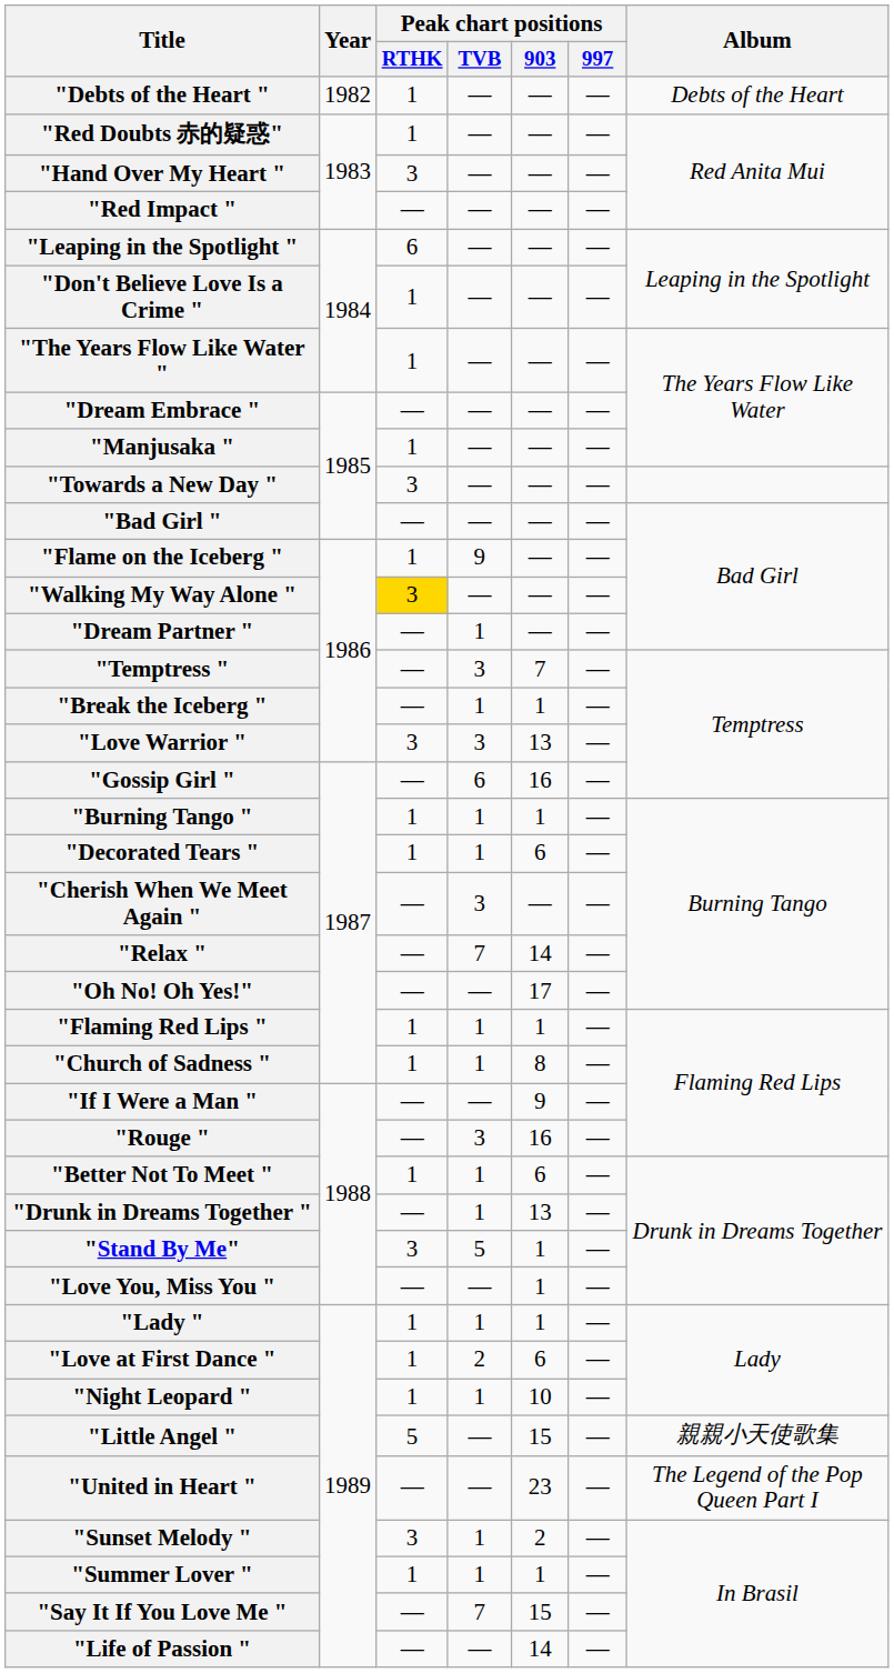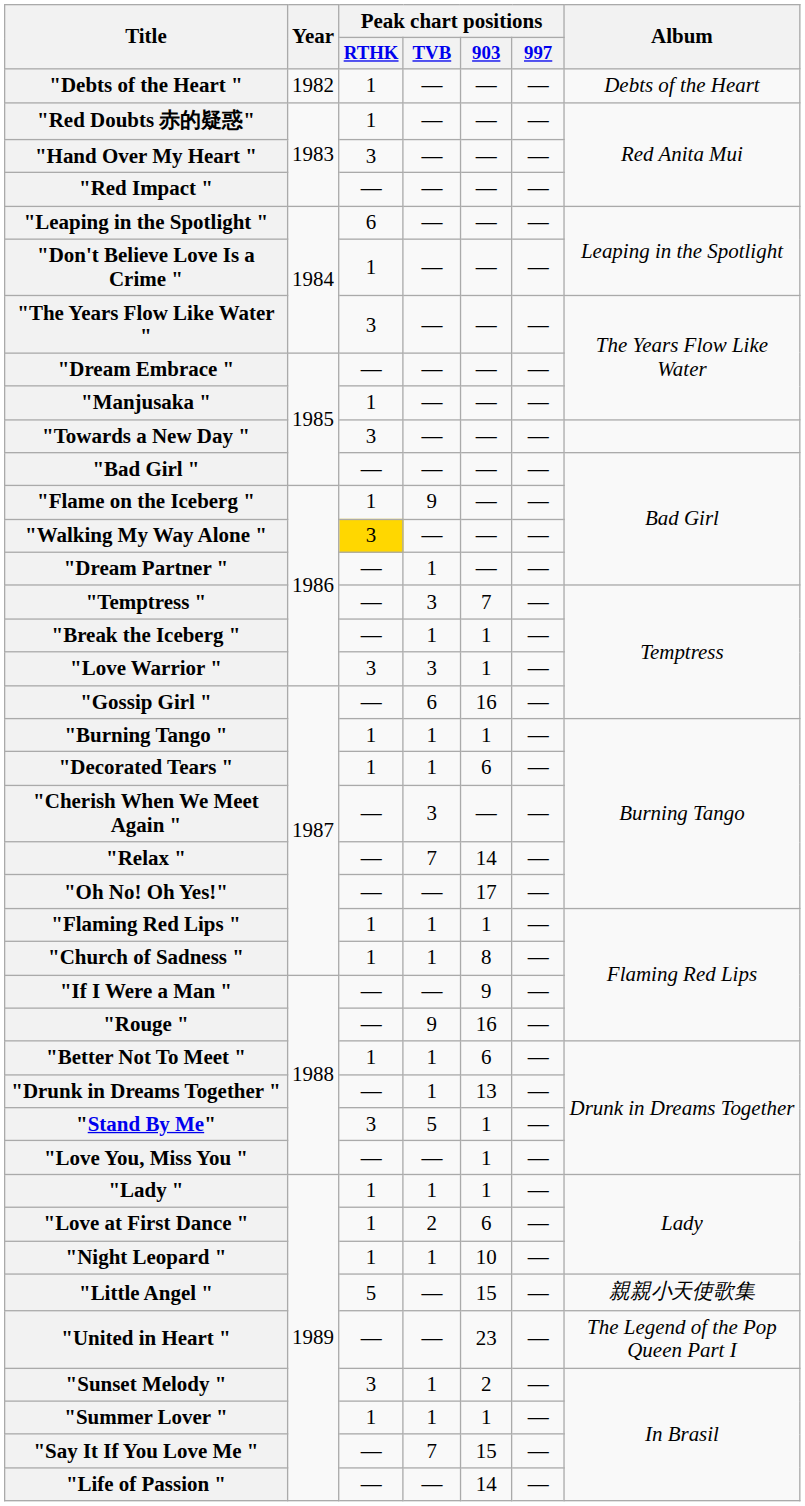"The Years Flow Like Water " | Peak chart positions / RTHK: 1 -> 3
"Love Warrior " | Peak chart positions / 903: 13 -> 1
"Rouge " | Peak chart positions / TVB: 3 -> 9
